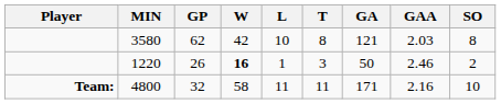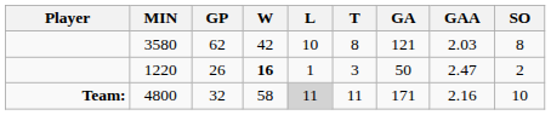1220 | GAA: 2.46 -> 2.47
4800 | L: no background -> lightgrey background
